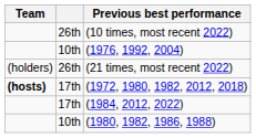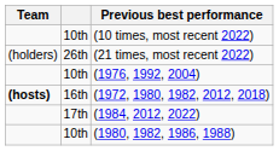(10 times, most recent 2022) | column 2: 26th -> 10th
rows swapped: (1976, 1992, 2004) <-> (21 times, most recent 2022)
(1972, 1980, 1982, 2012, 2018) | column 2: 17th -> 16th
